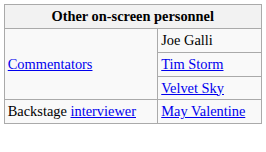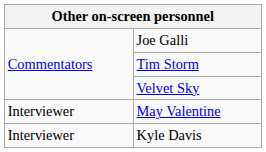May Valentine | column 1: Backstage interviewer -> Interviewer
+ row: Interviewer | Kyle Davis
